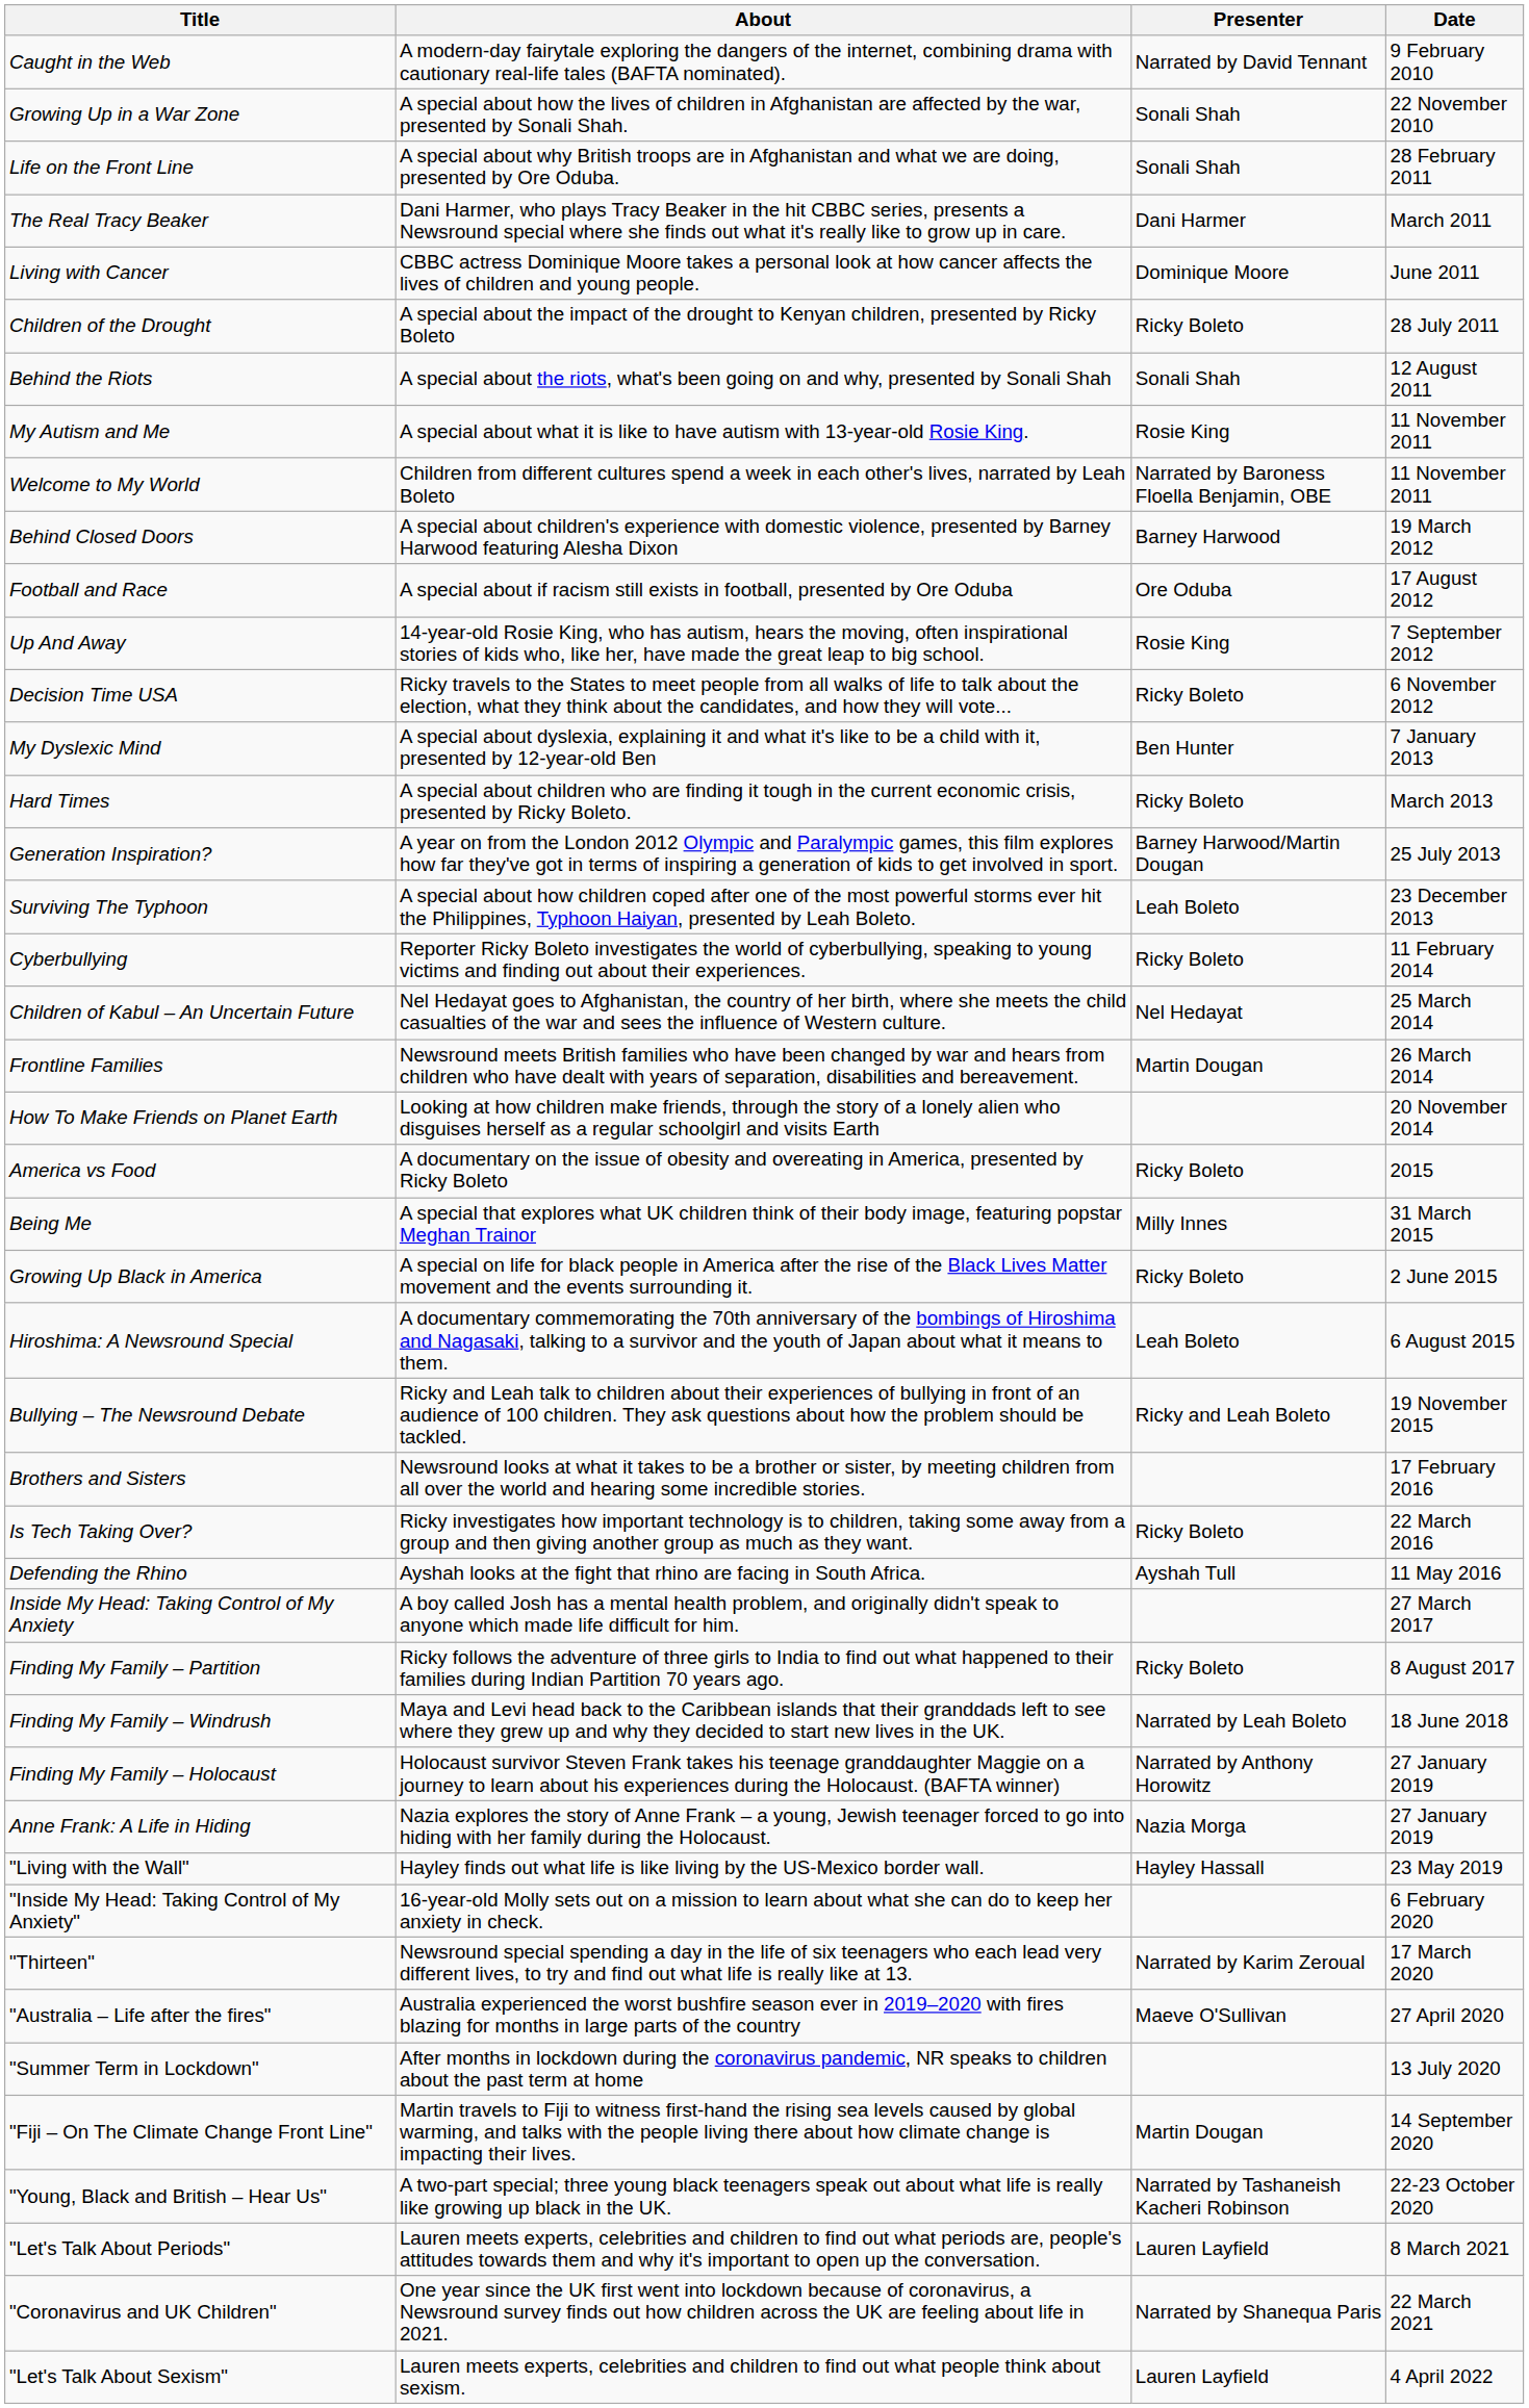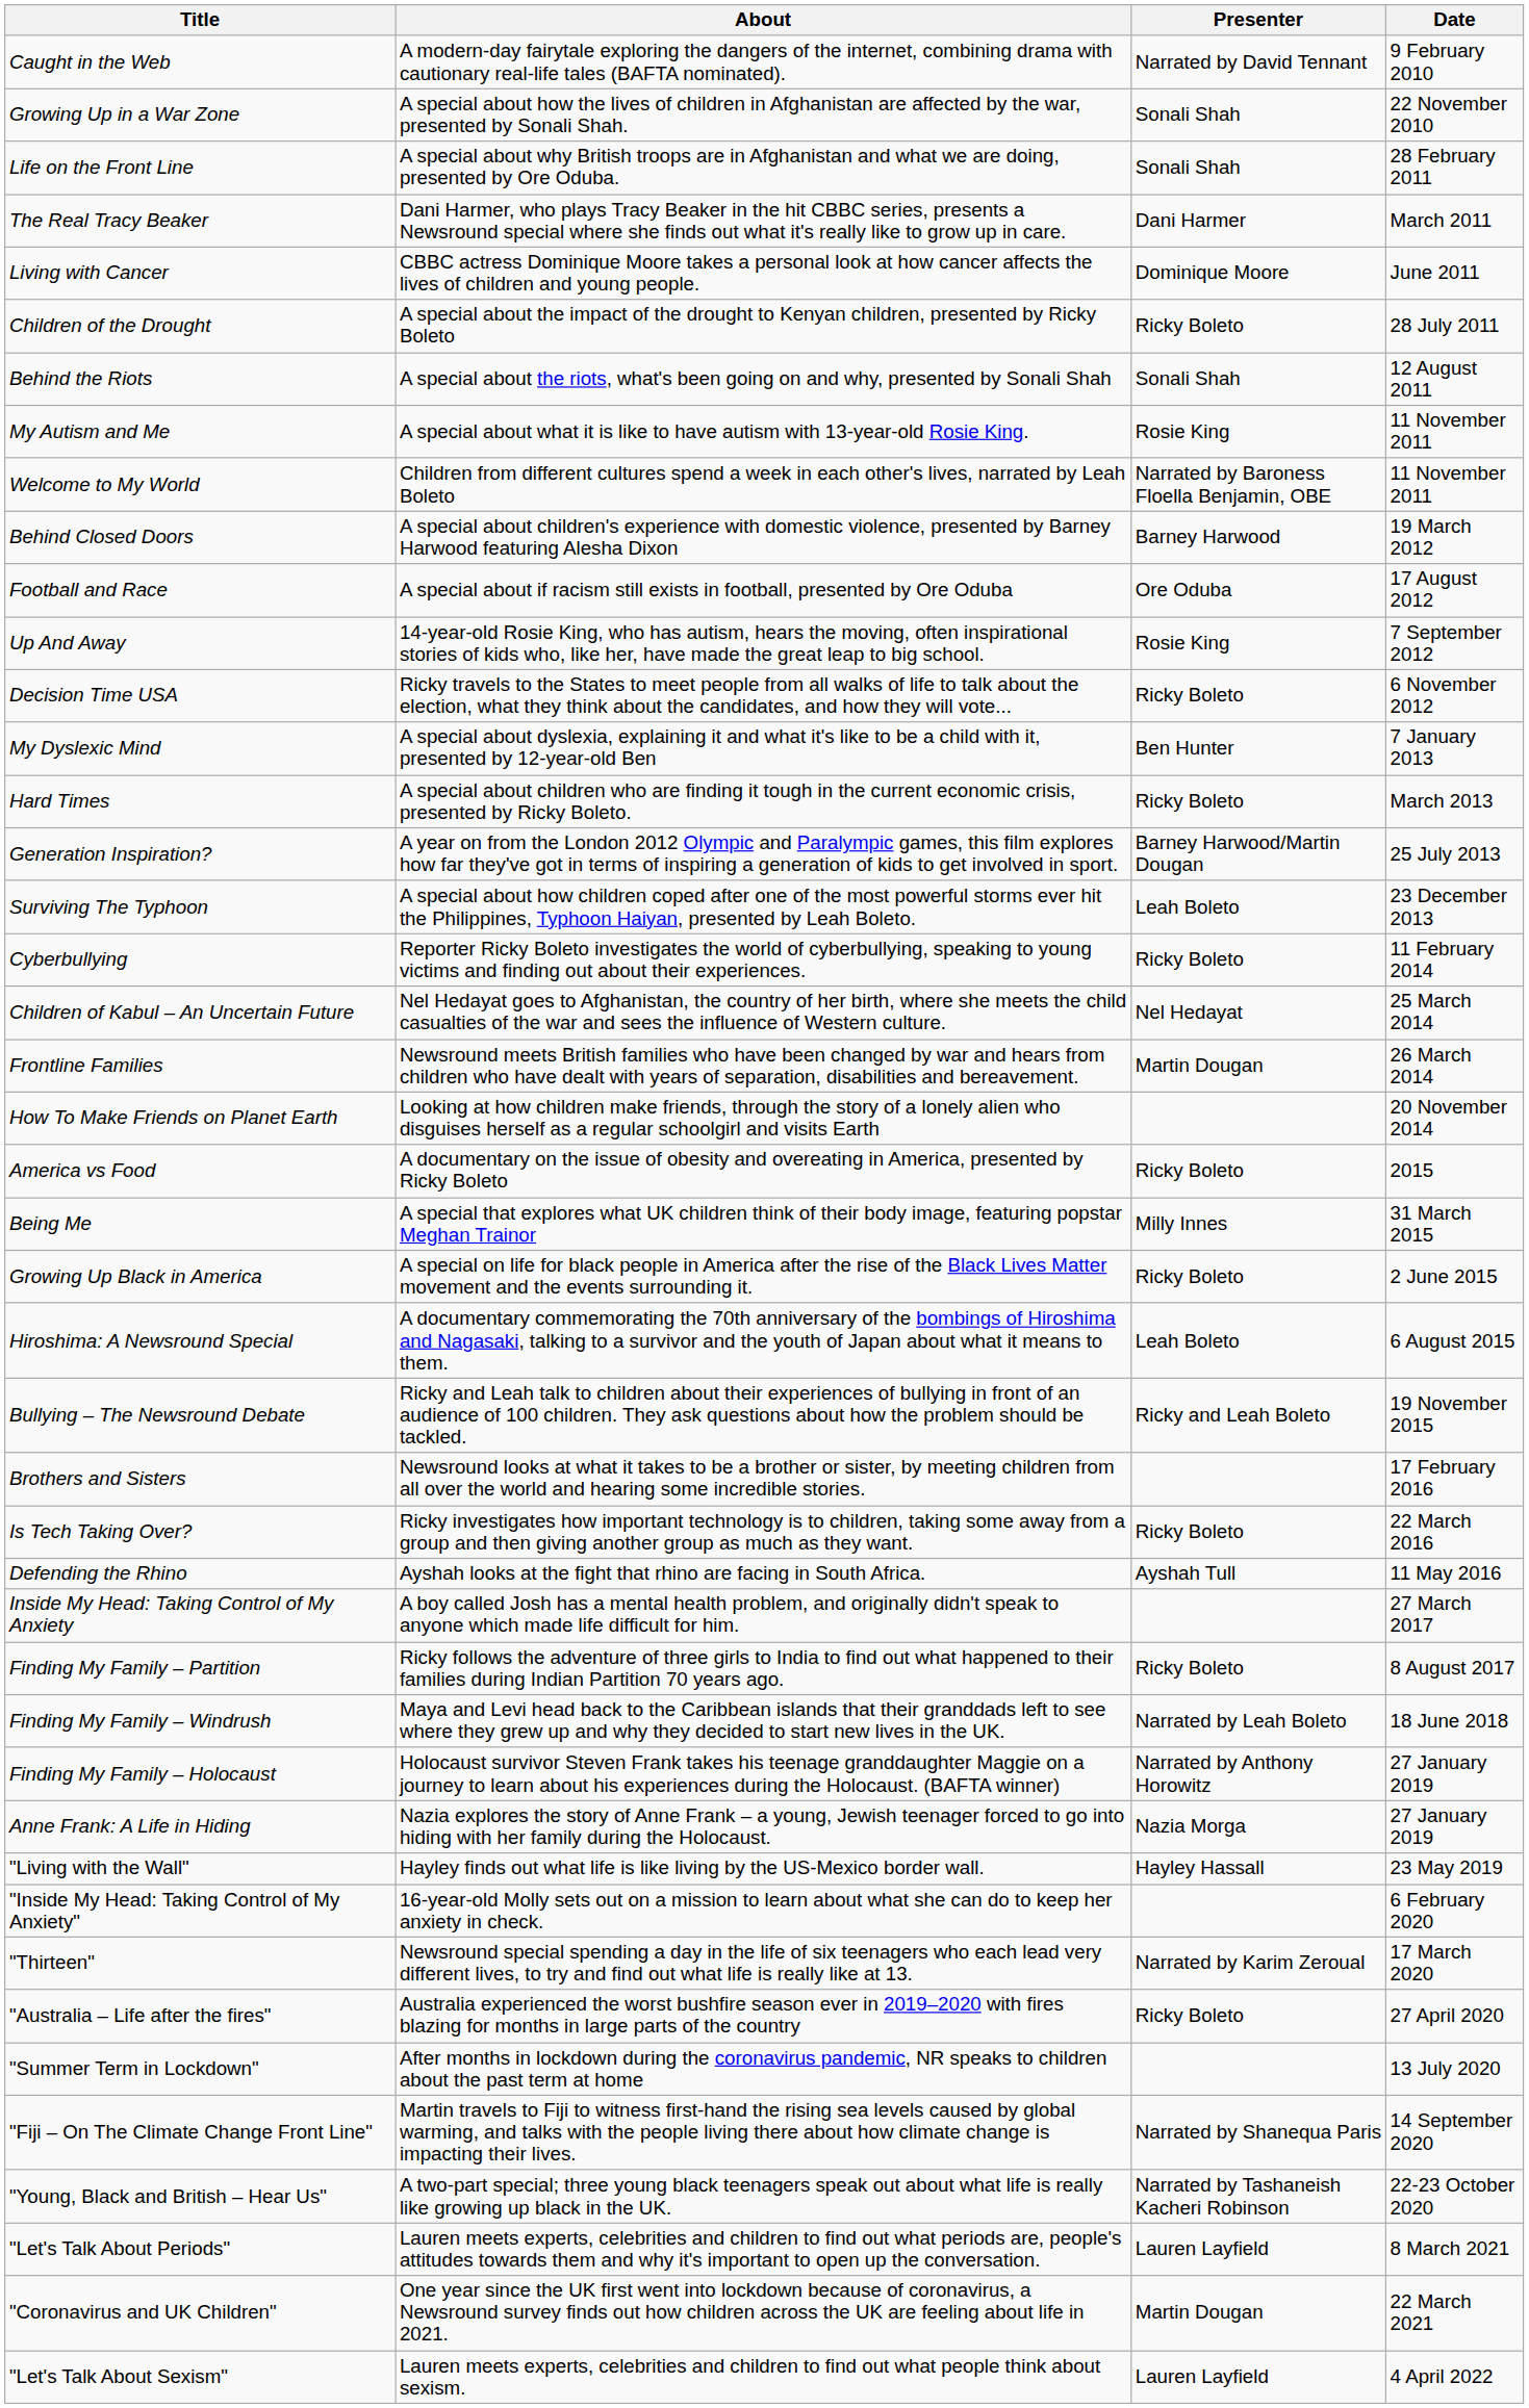"Australia – Life after the fires" | Presenter: Maeve O'Sullivan -> Ricky Boleto
"Fiji – On The Climate Change Front Line" | Presenter: Martin Dougan -> Narrated by Shanequa Paris
"Coronavirus and UK Children" | Presenter: Narrated by Shanequa Paris -> Martin Dougan
